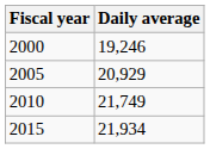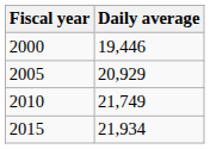2000 | Daily average: 19,246 -> 19,446
